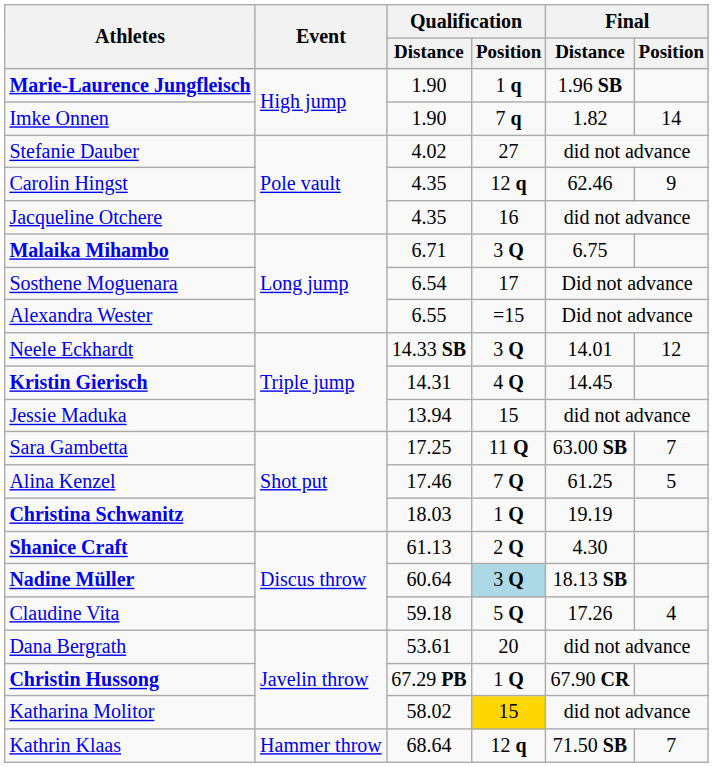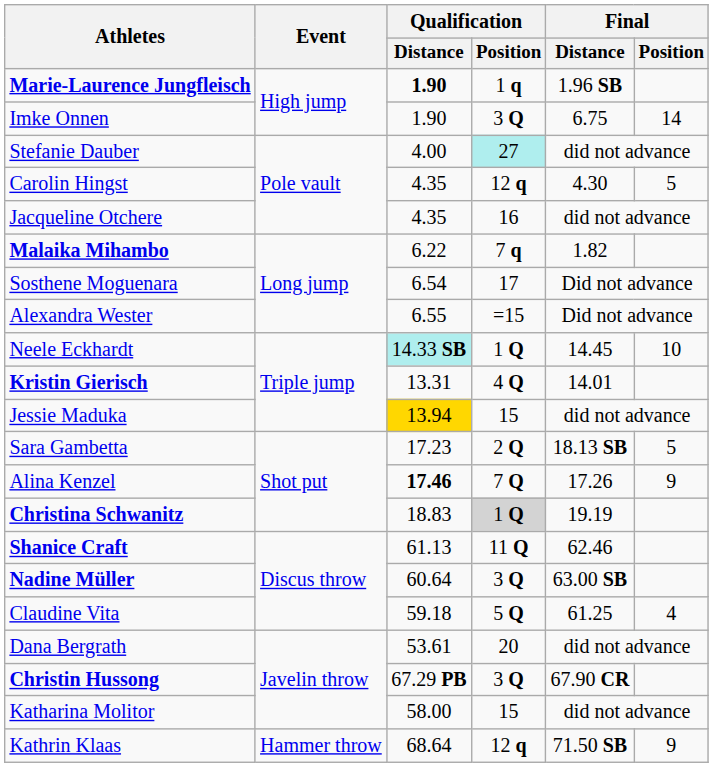Marie-Laurence Jungfleisch | Qualification / Distance: normal -> bold
Imke Onnen | Qualification / Position: 7 q -> 3 Q
Imke Onnen | Final / Distance: 1.82 -> 6.75
Stefanie Dauber | Qualification / Distance: 4.02 -> 4.00
Stefanie Dauber | Qualification / Position: no background -> paleturquoise background
Carolin Hingst | Final / Distance: 62.46 -> 4.30
Carolin Hingst | Final / Position: 9 -> 5
Malaika Mihambo | Qualification / Distance: 6.71 -> 6.22
Malaika Mihambo | Qualification / Position: 3 Q -> 7 q
Malaika Mihambo | Final / Distance: 6.75 -> 1.82
Neele Eckhardt | Qualification / Distance: no background -> paleturquoise background
Neele Eckhardt | Qualification / Position: 3 Q -> 1 Q
Neele Eckhardt | Final / Distance: 14.01 -> 14.45
Neele Eckhardt | Final / Position: 12 -> 10
Kristin Gierisch | Qualification / Distance: 14.31 -> 13.31
Kristin Gierisch | Final / Distance: 14.45 -> 14.01
Jessie Maduka | Qualification / Distance: no background -> gold background
Sara Gambetta | Qualification / Distance: 17.25 -> 17.23
Sara Gambetta | Qualification / Position: 11 Q -> 2 Q
Sara Gambetta | Final / Distance: 63.00 SB -> 18.13 SB
Sara Gambetta | Final / Position: 7 -> 5
Alina Kenzel | Qualification / Distance: normal -> bold
Alina Kenzel | Final / Distance: 61.25 -> 17.26
Alina Kenzel | Final / Position: 5 -> 9
Christina Schwanitz | Qualification / Distance: 18.03 -> 18.83
Christina Schwanitz | Qualification / Position: no background -> lightgrey background
Shanice Craft | Qualification / Position: 2 Q -> 11 Q
Shanice Craft | Final / Distance: 4.30 -> 62.46
Nadine Müller | Qualification / Position: lightblue background -> no background
Nadine Müller | Final / Distance: 18.13 SB -> 63.00 SB
Claudine Vita | Final / Distance: 17.26 -> 61.25
Christin Hussong | Qualification / Position: 1 Q -> 3 Q
Katharina Molitor | Qualification / Distance: 58.02 -> 58.00
Katharina Molitor | Qualification / Position: gold background -> no background
Kathrin Klaas | Final / Position: 7 -> 9
